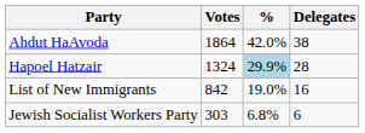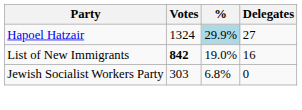- row: Ahdut HaAvoda | 1864 | 42.0% | 38
Hapoel Hatzair | Delegates: 28 -> 27
List of New Immigrants | Votes: normal -> bold
Jewish Socialist Workers Party | Delegates: 6 -> 0
